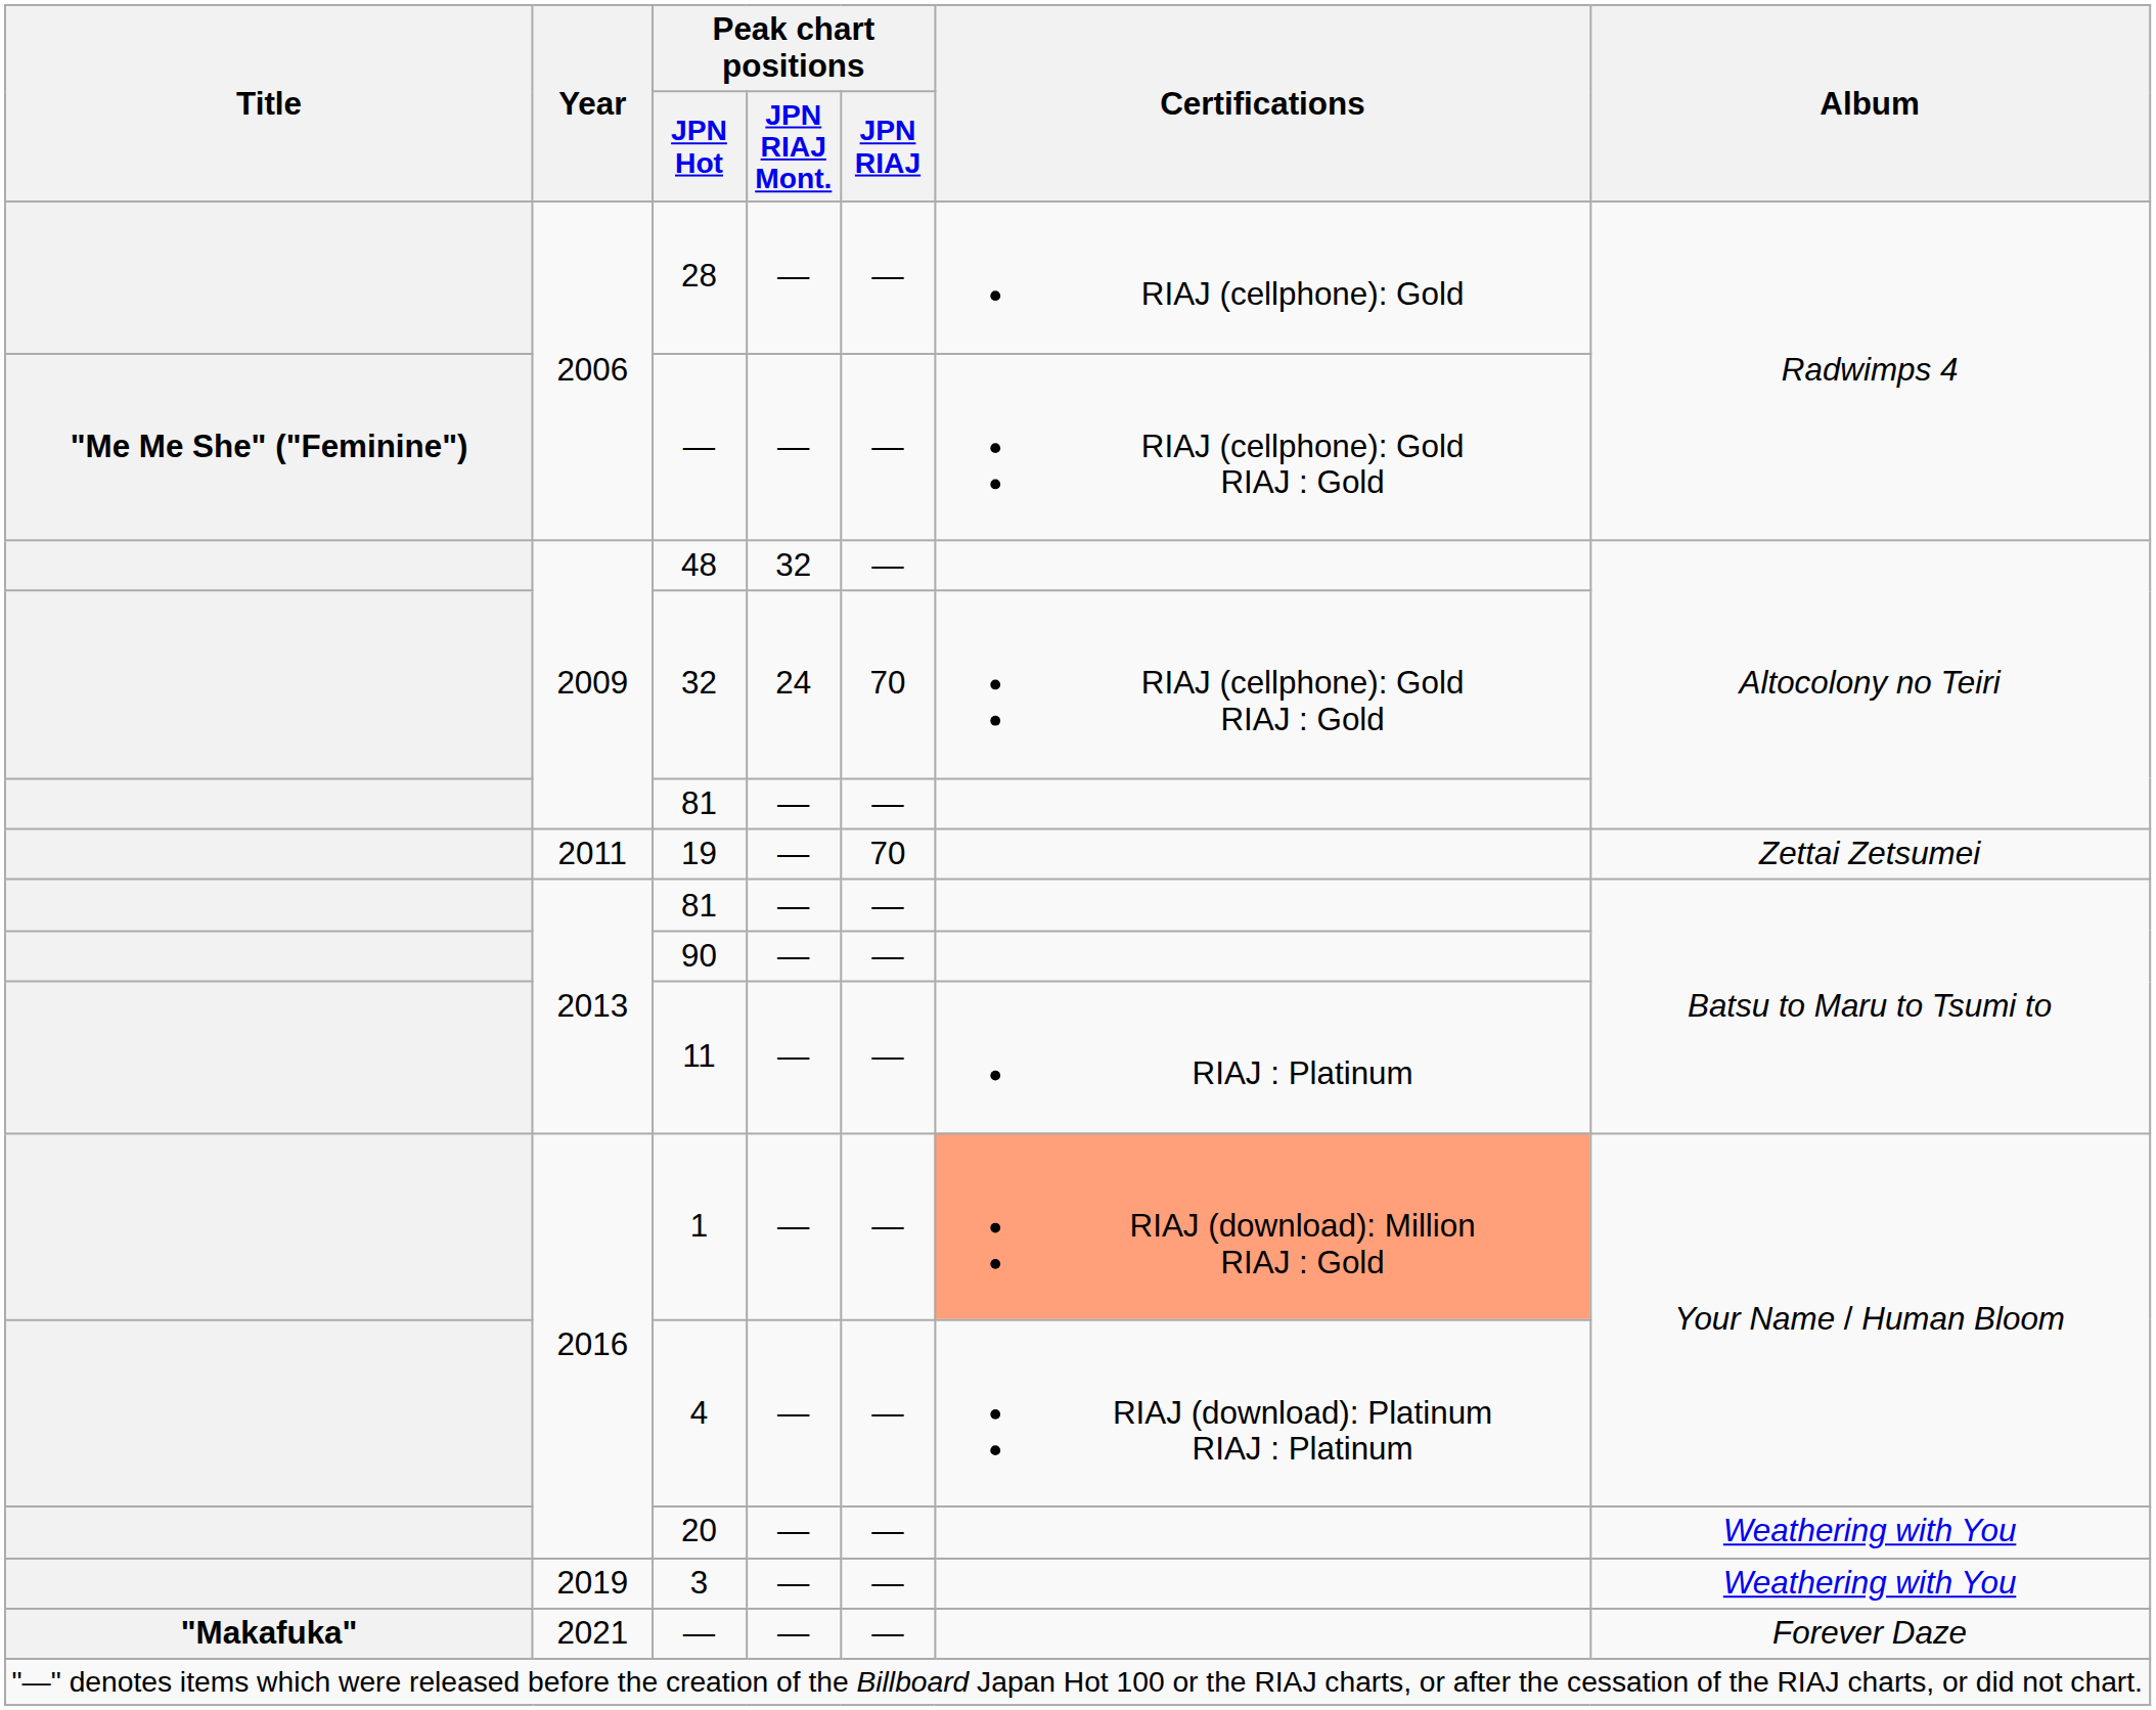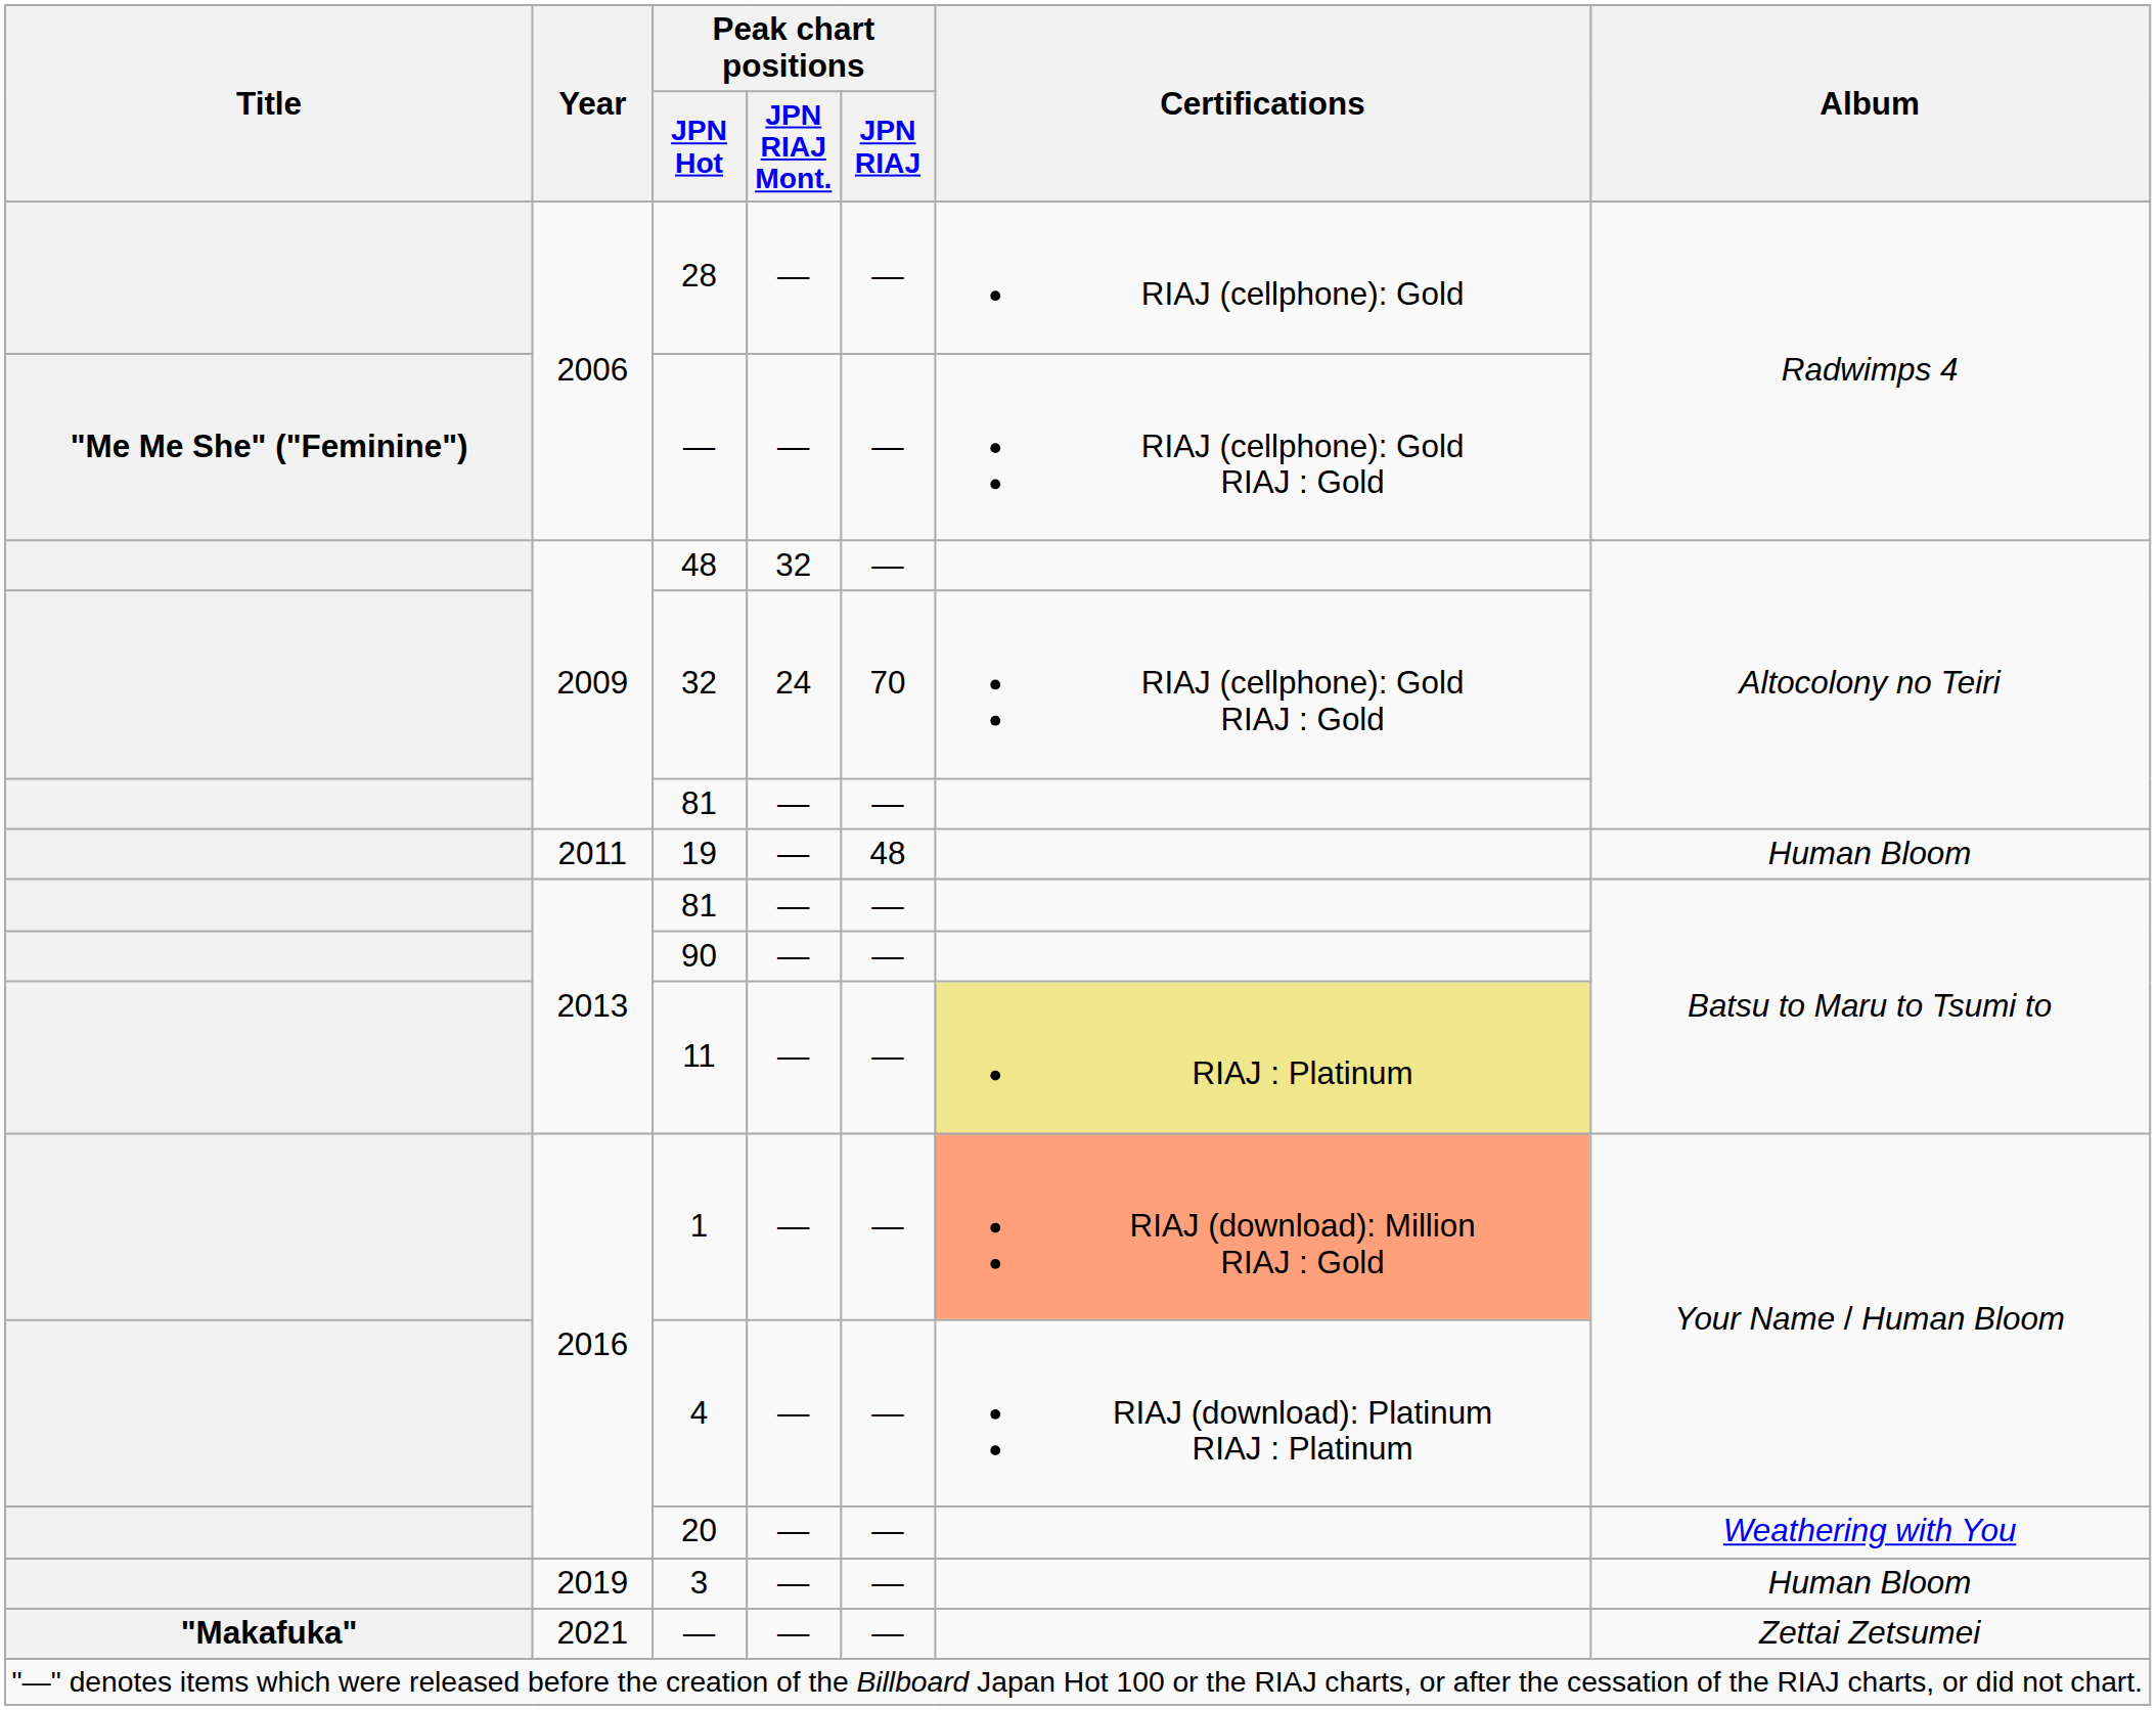19 | Peak chart positions / JPN RIAJ: 70 -> 48
19 | Album: Zettai Zetsumei -> Human Bloom
11 | Certifications: no background -> khaki background
3 | Album: Weathering with You -> Human Bloom
2021 / — | Album: Forever Daze -> Zettai Zetsumei
